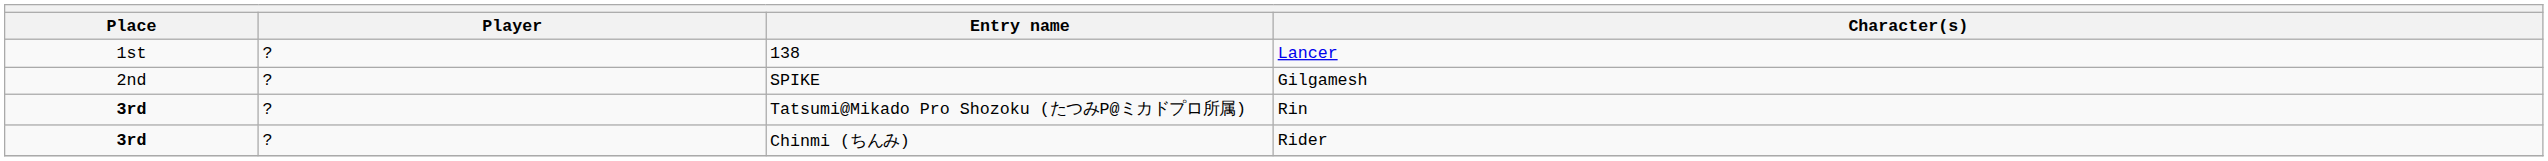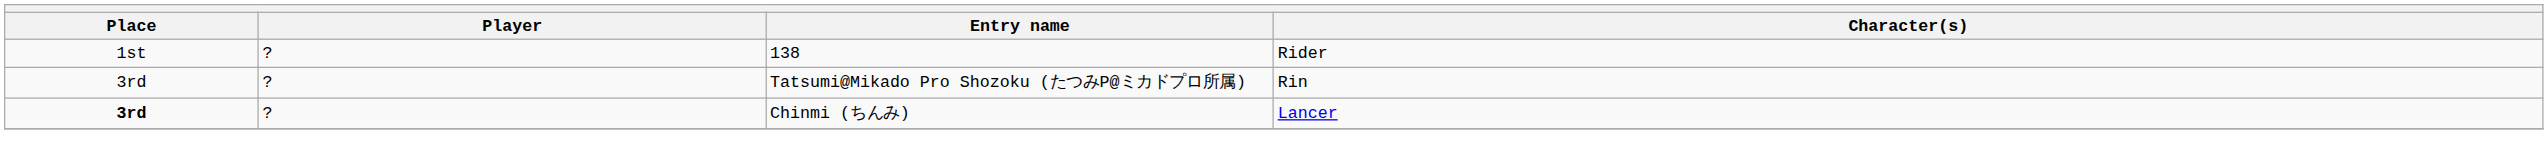138 | Character(s): Lancer -> Rider
- row: 2nd | ? | SPIKE | Gilgamesh
Tatsumi@Mikado Pro Shozoku (たつみP@ミカドプロ所属) | Place: bold -> normal
Chinmi (ちんみ) | Character(s): Rider -> Lancer
